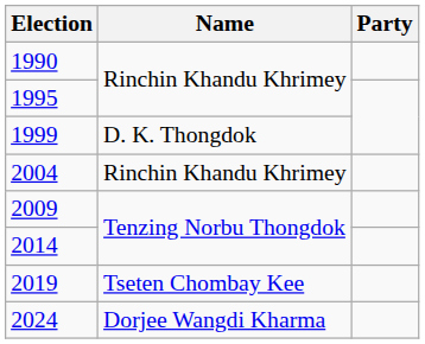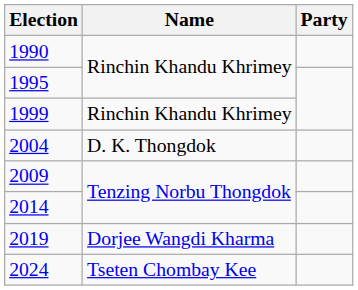1999 | Name: D. K. Thongdok -> Rinchin Khandu Khrimey
2004 | Name: Rinchin Khandu Khrimey -> D. K. Thongdok
2019 | Name: Tseten Chombay Kee -> Dorjee Wangdi Kharma
2024 | Name: Dorjee Wangdi Kharma -> Tseten Chombay Kee
